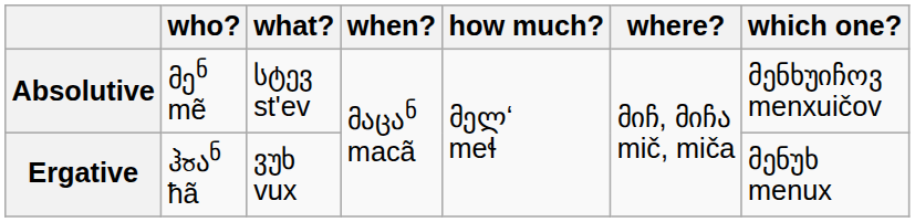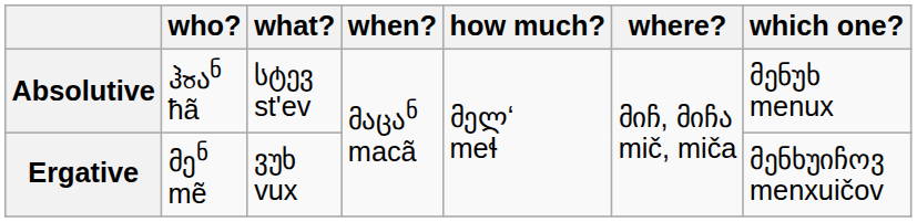Absolutive | who?: მენ mẽ -> ჰჾან ħã
Absolutive | which one?: მენხუიჩოვ menxuičov -> მენუხ menux
Ergative | who?: ჰჾან ħã -> მენ mẽ
Ergative | which one?: მენუხ menux -> მენხუიჩოვ menxuičov
